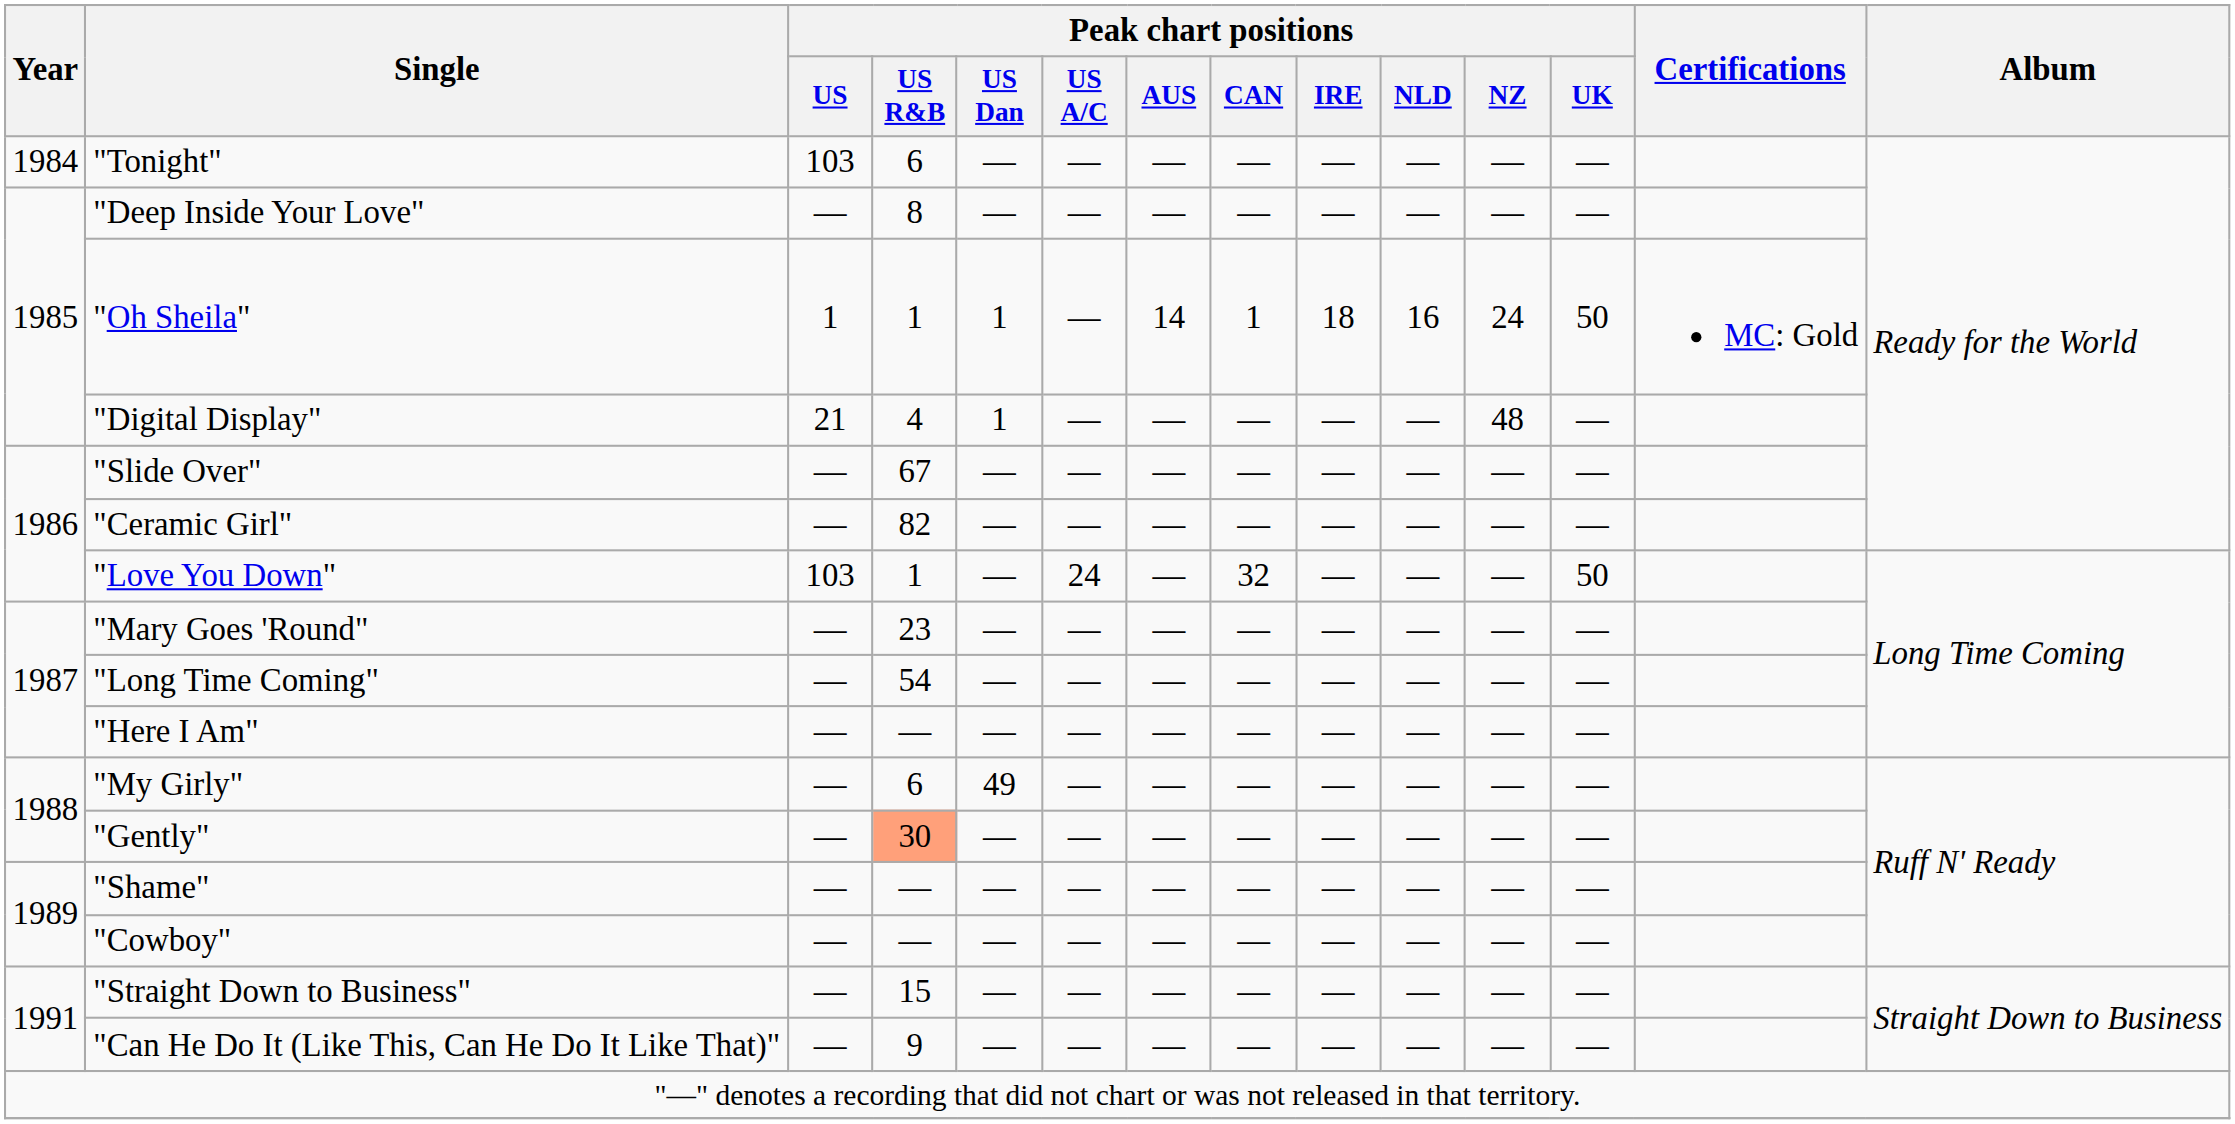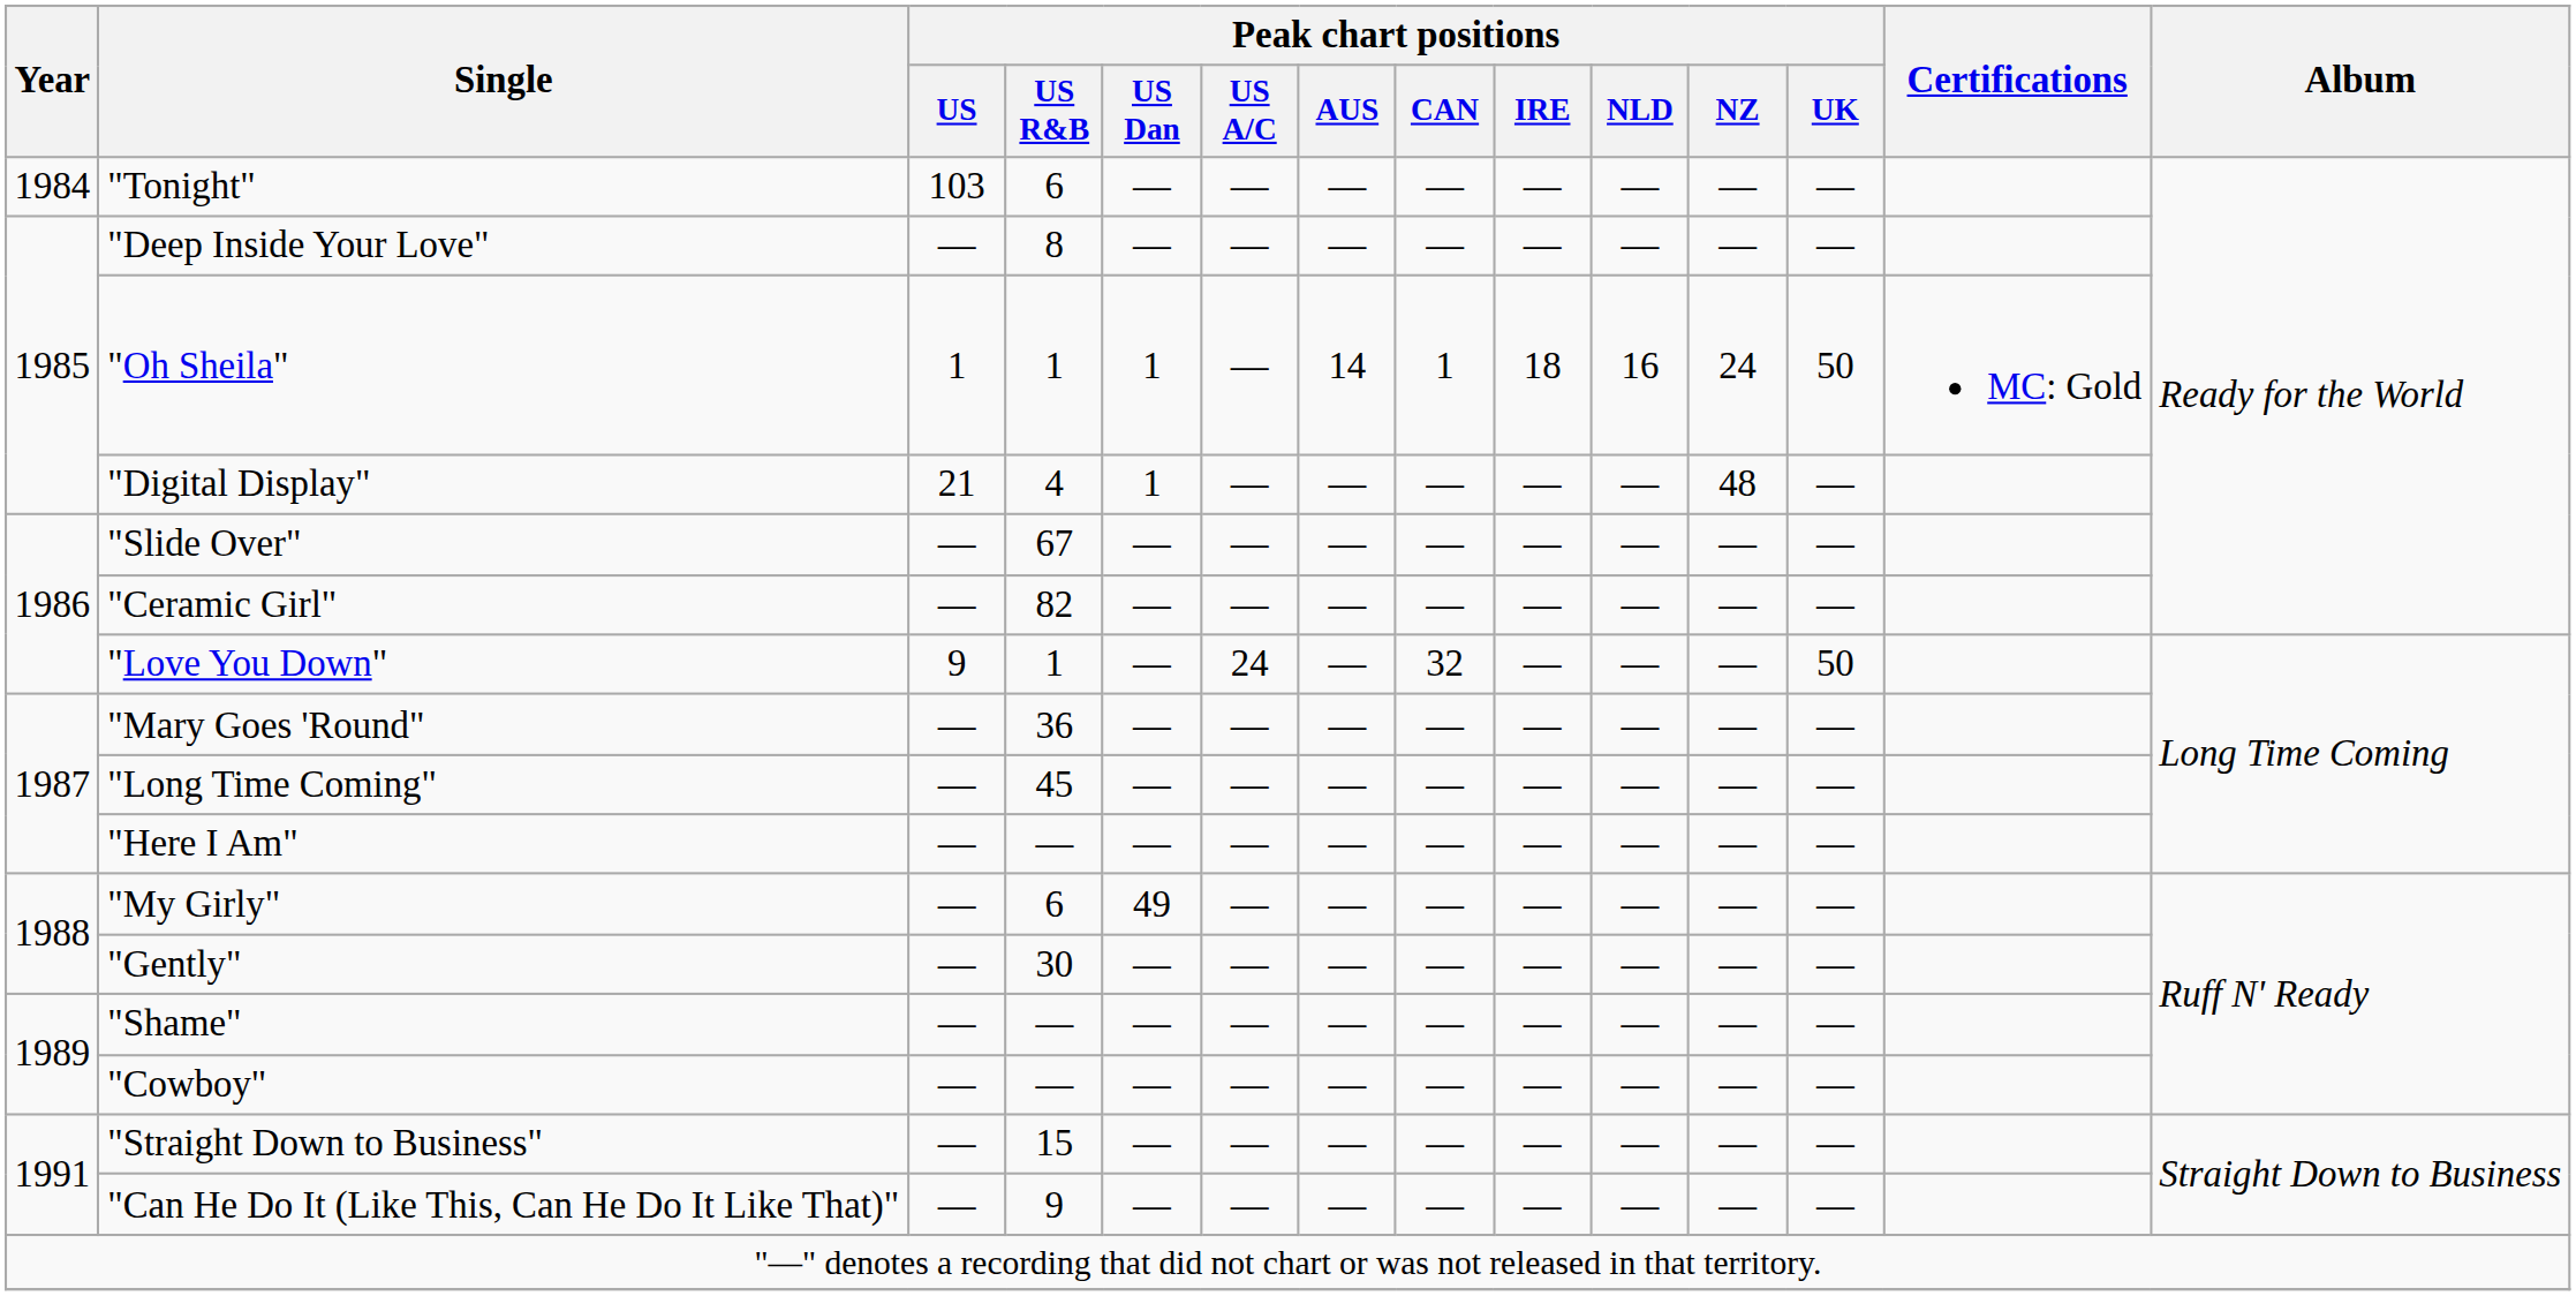"Love You Down" | Peak chart positions / US: 103 -> 9
"Mary Goes 'Round" | Peak chart positions / US R&B: 23 -> 36
"Long Time Coming" | Peak chart positions / US R&B: 54 -> 45
"Gently" | Peak chart positions / US R&B: lightsalmon background -> no background
